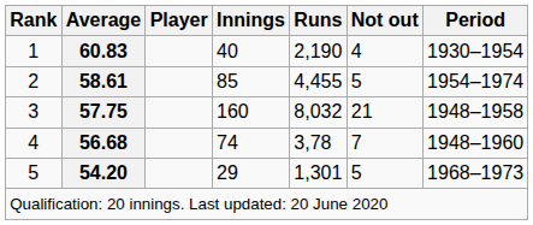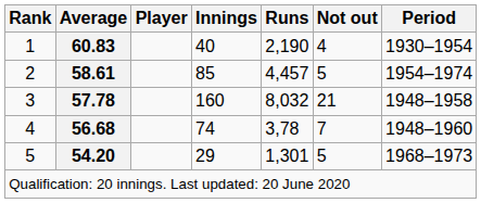2 | Runs: 4,455 -> 4,457
3 | Average: 57.75 -> 57.78
